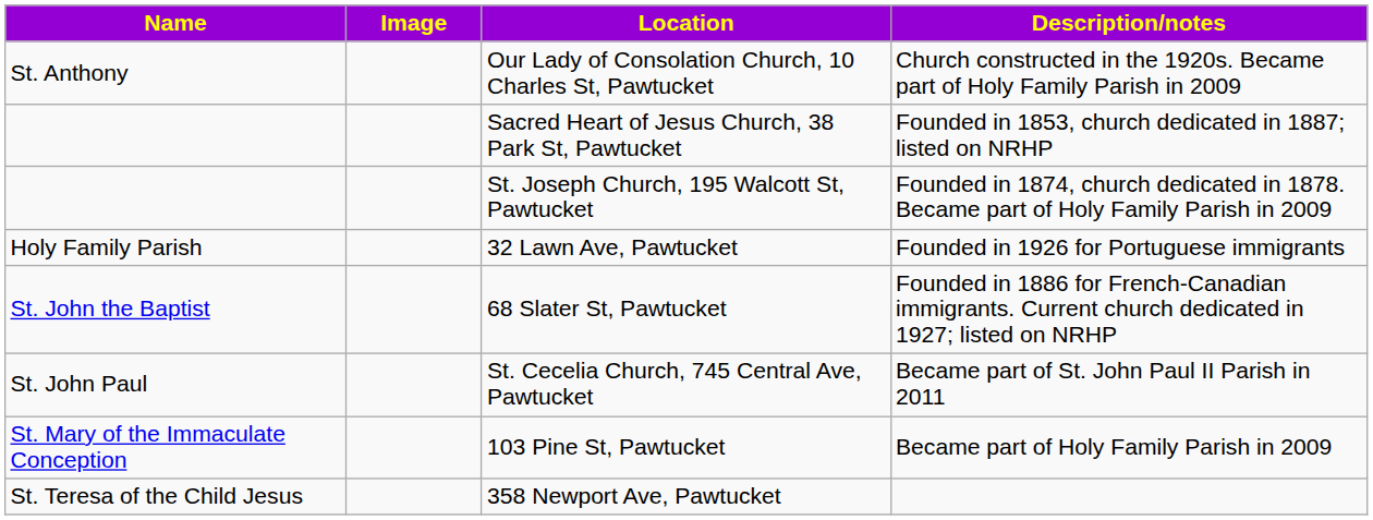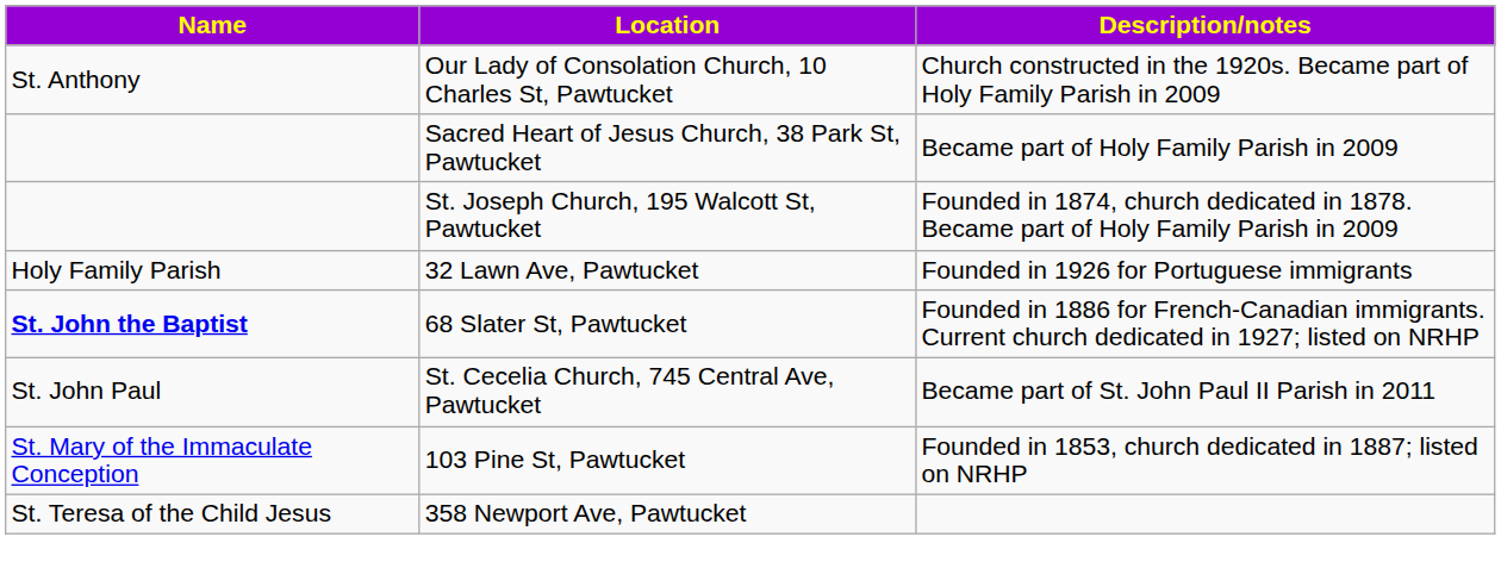- column: Image
Sacred Heart of Jesus Church, 38 Park St, Pawtucket | Description/notes: Founded in 1853, church dedicated in 1887; listed on NRHP -> Became part of Holy Family Parish in 2009
68 Slater St, Pawtucket | Name: normal -> bold
103 Pine St, Pawtucket | Description/notes: Became part of Holy Family Parish in 2009 -> Founded in 1853, church dedicated in 1887; listed on NRHP
